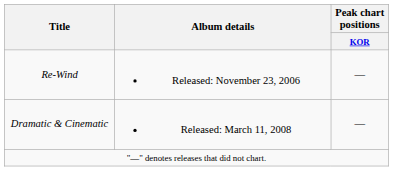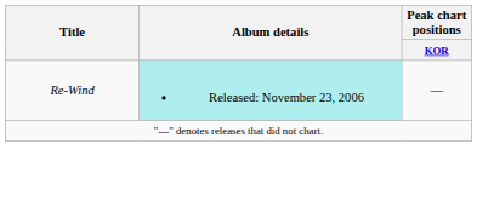Re-Wind | Album details: no background -> paleturquoise background
- row: Dramatic & Cinematic | Released: March 11, 2008 | —
